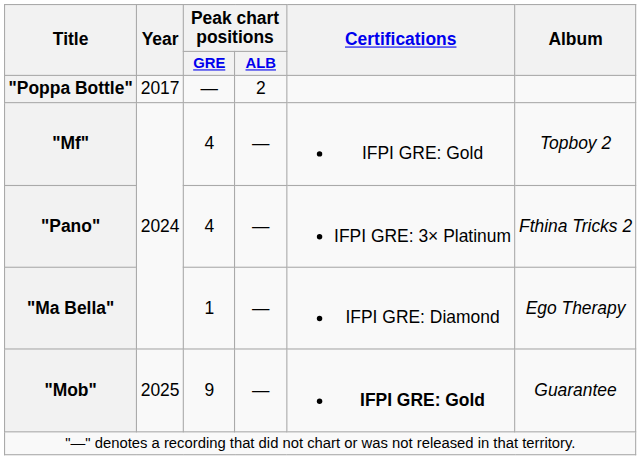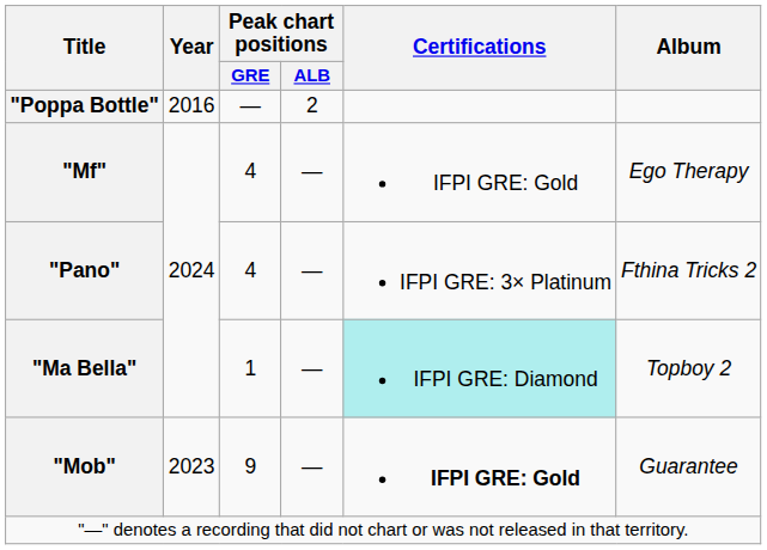"Poppa Bottle" | Year: 2017 -> 2016
"Mf" | Album: Topboy 2 -> Ego Therapy
"Ma Bella" | Certifications: no background -> paleturquoise background
"Ma Bella" | Album: Ego Therapy -> Topboy 2
"Mob" | Year: 2025 -> 2023
